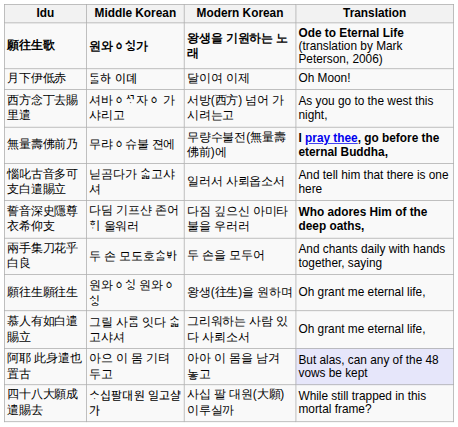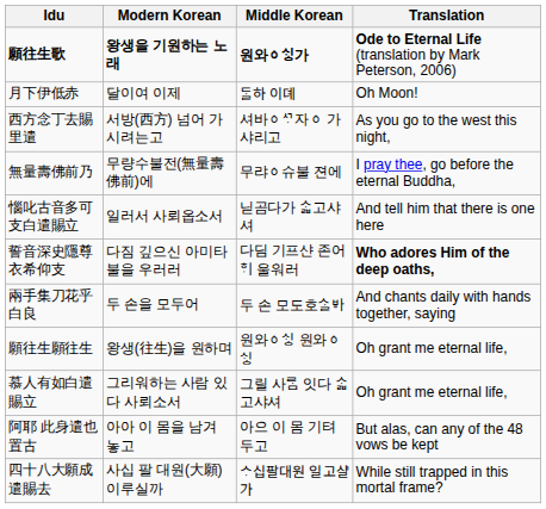columns swapped: Middle Korean <-> Modern Korean
無量壽佛前乃 | Translation: bold -> normal
阿耶 此身遣也置古 | Translation: lavender background -> no background
